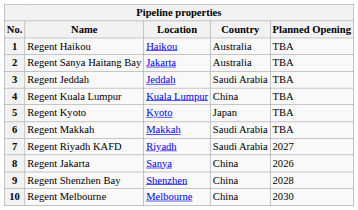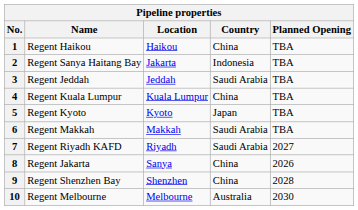1 | Country: Australia -> China
2 | Country: Australia -> Indonesia
10 | Country: China -> Australia
